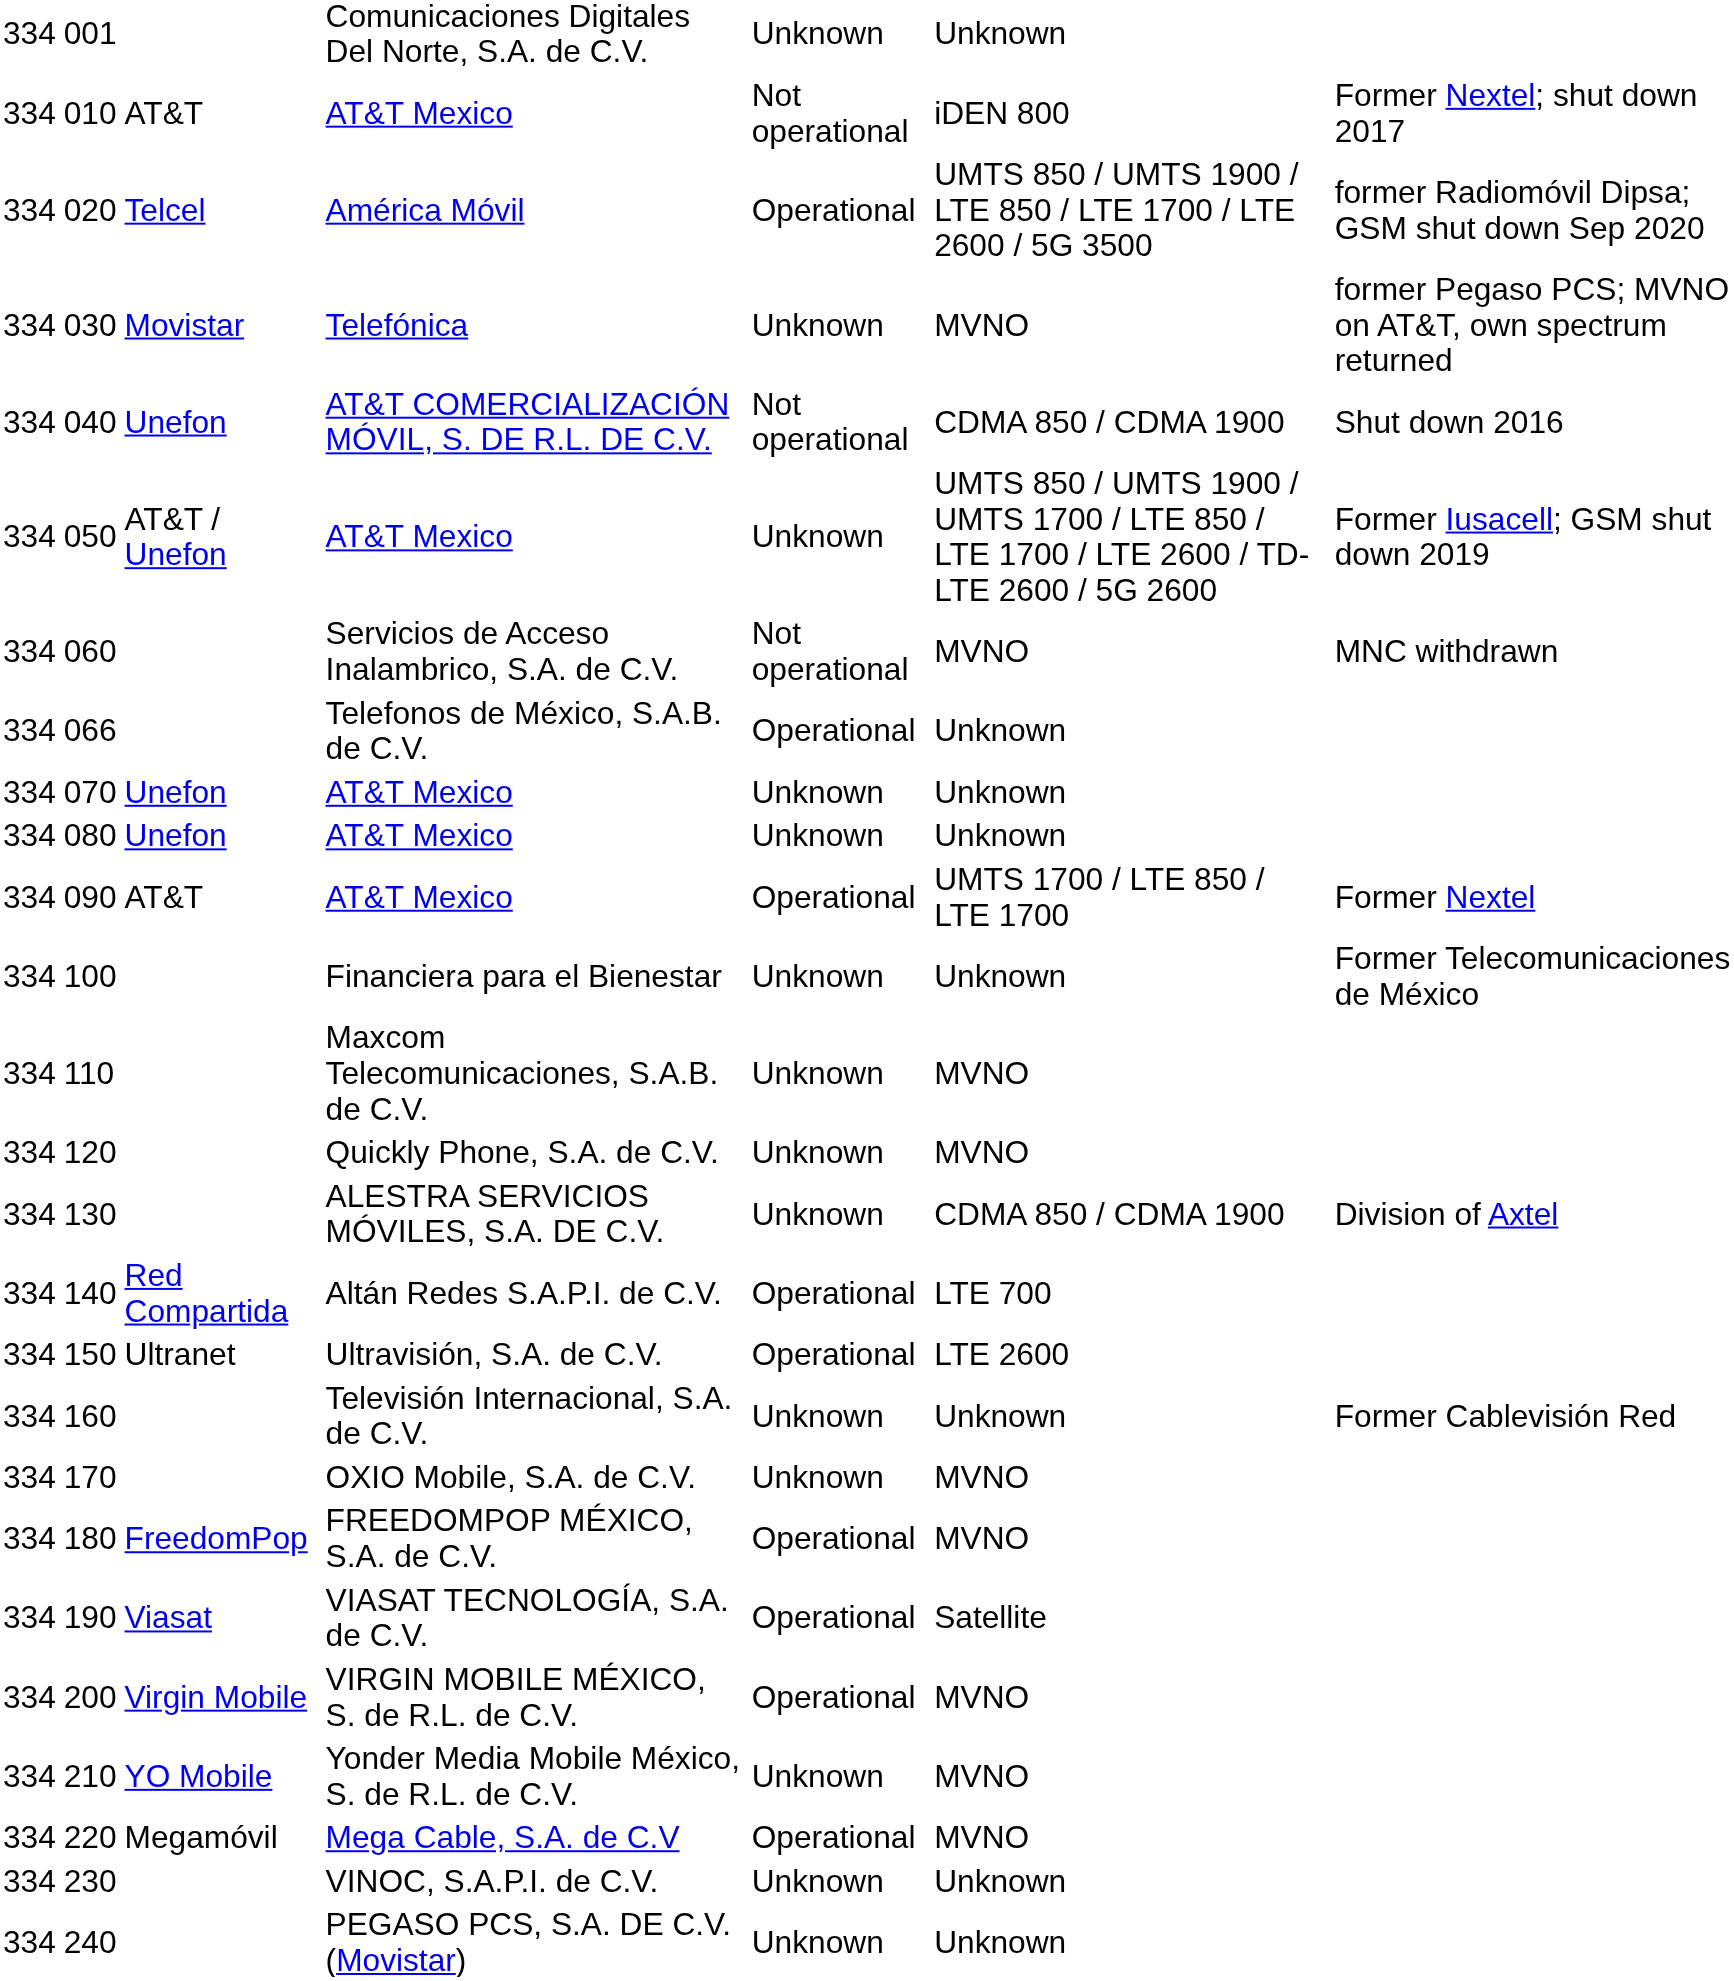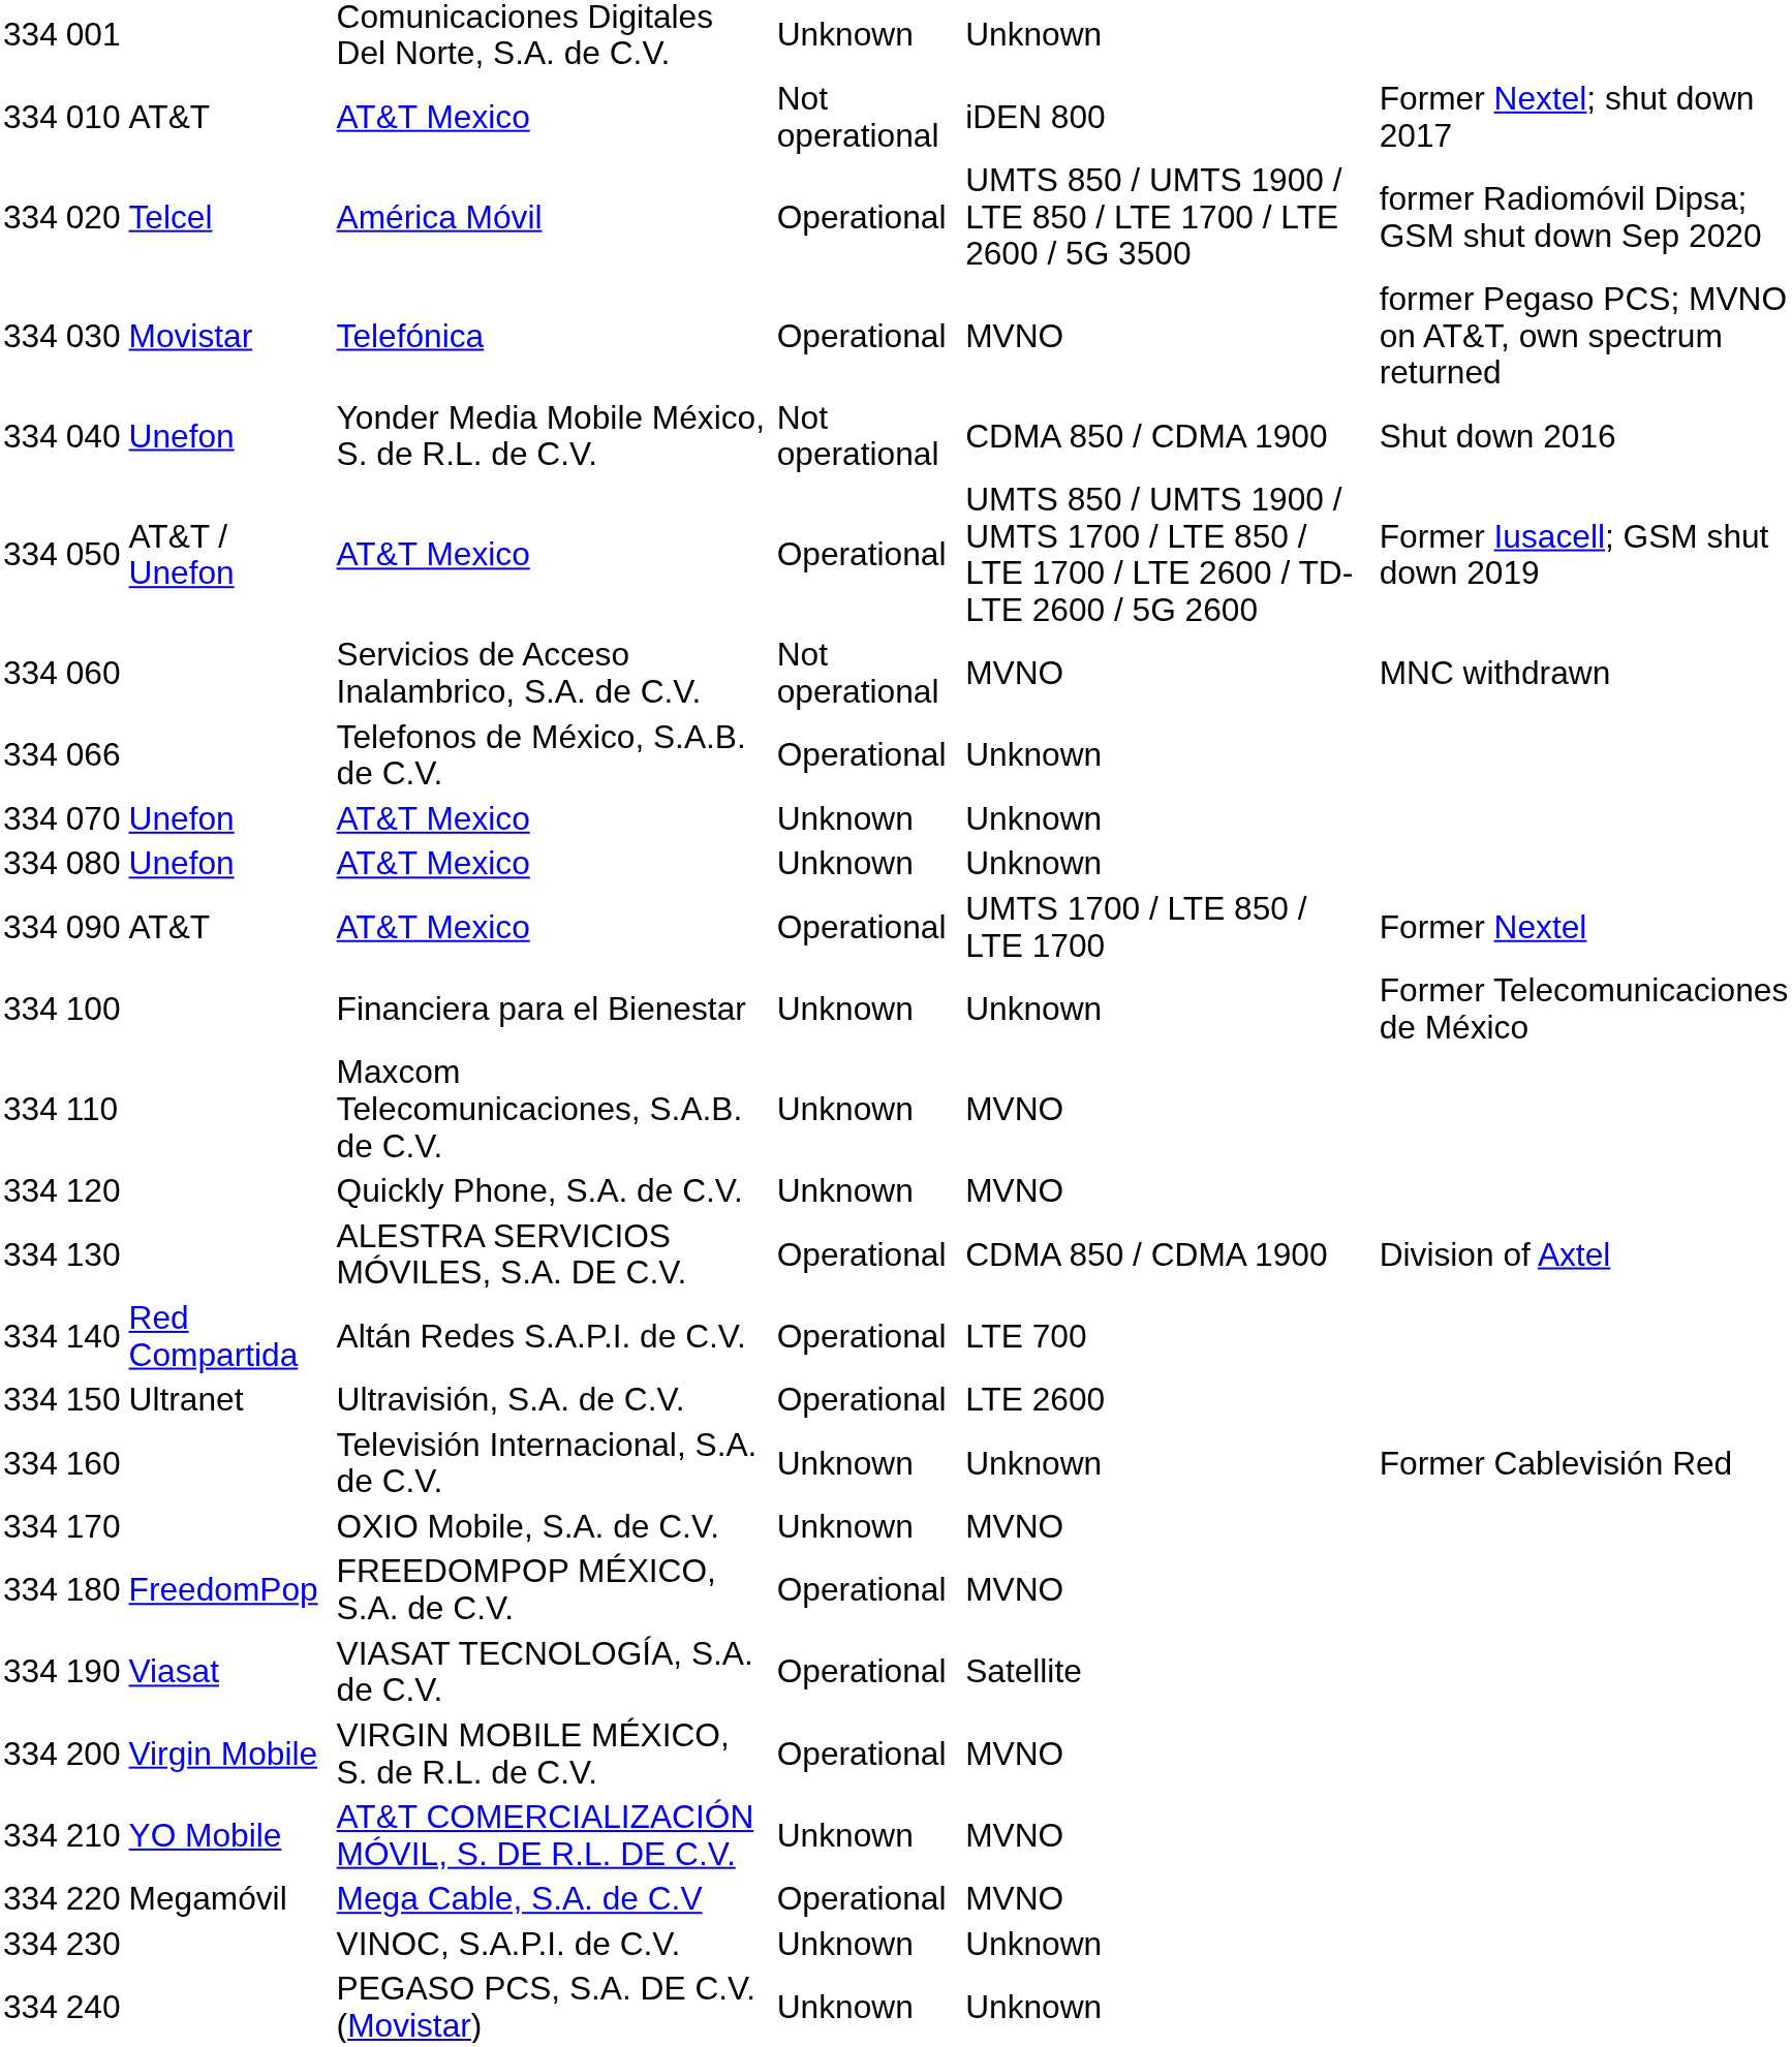030 | column 5: Unknown -> Operational
040 | column 4: AT&T COMERCIALIZACIÓN MÓVIL, S. DE R.L. DE C.V. -> Yonder Media Mobile México, S. de R.L. de C.V.
050 | column 5: Unknown -> Operational
130 | column 5: Unknown -> Operational
210 | column 4: Yonder Media Mobile México, S. de R.L. de C.V. -> AT&T COMERCIALIZACIÓN MÓVIL, S. DE R.L. DE C.V.
